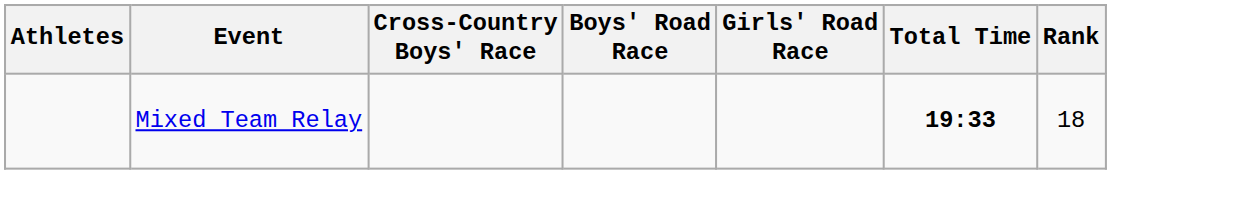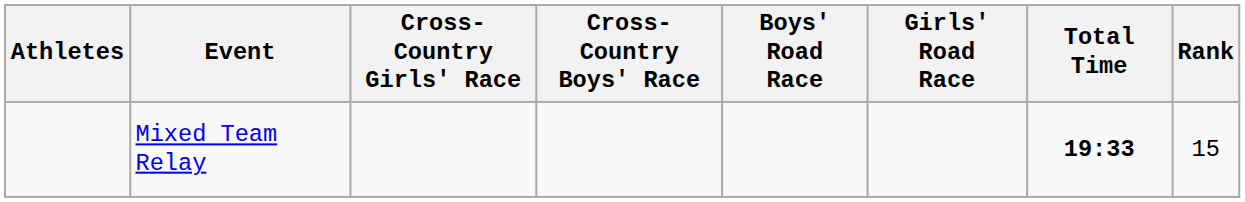+ column: Cross-Country Girls' Race
Mixed Team Relay | Rank: 18 -> 15
